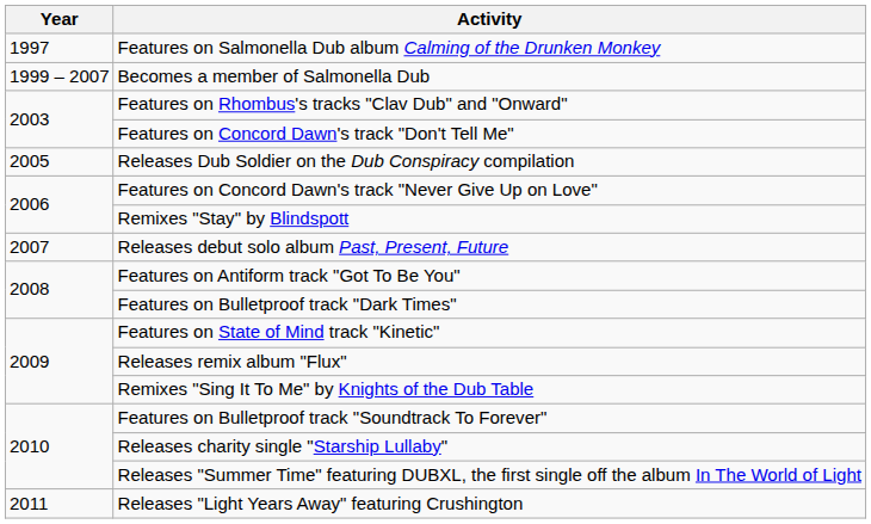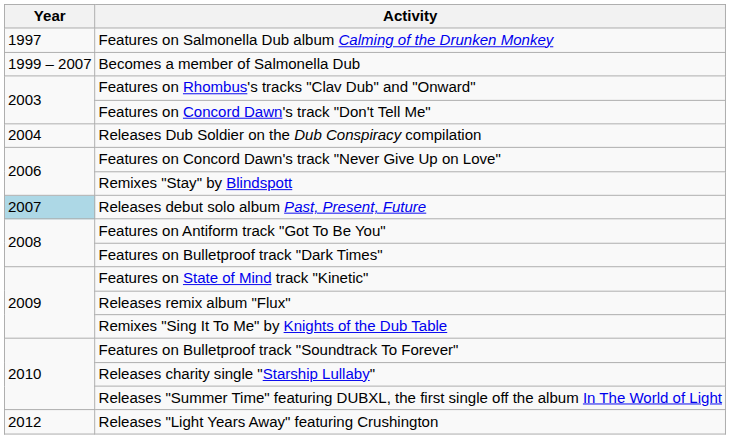Releases Dub Soldier on the Dub Conspiracy compilation | Year: 2005 -> 2004
Releases debut solo album Past, Present, Future | Year: no background -> lightblue background
Releases "Light Years Away" featuring Crushington | Year: 2011 -> 2012
